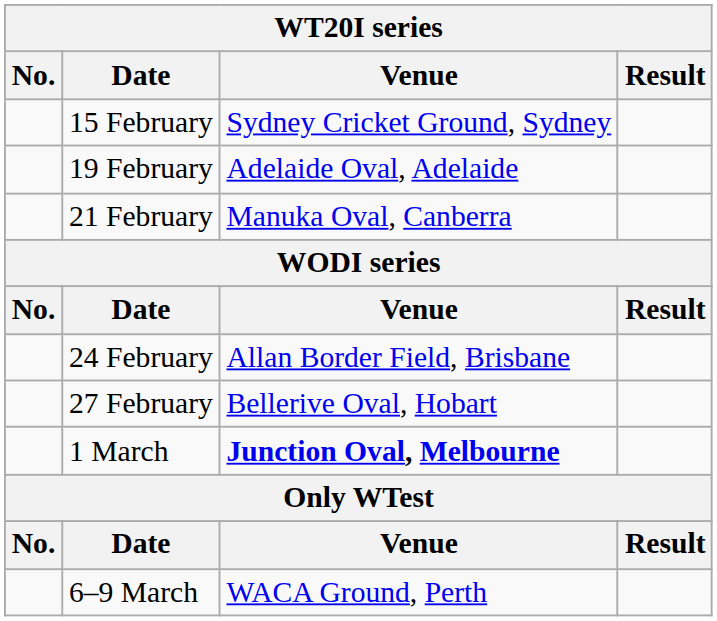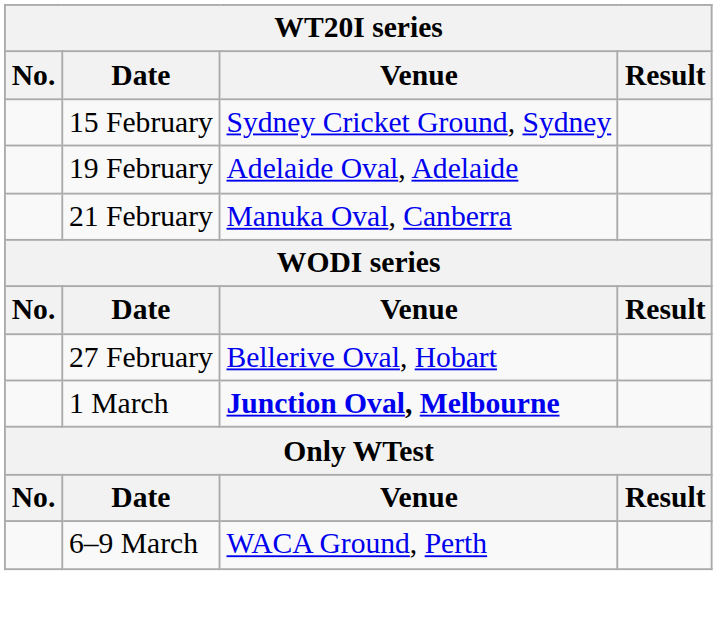- row: 24 February | Allan Border Field, Brisbane
